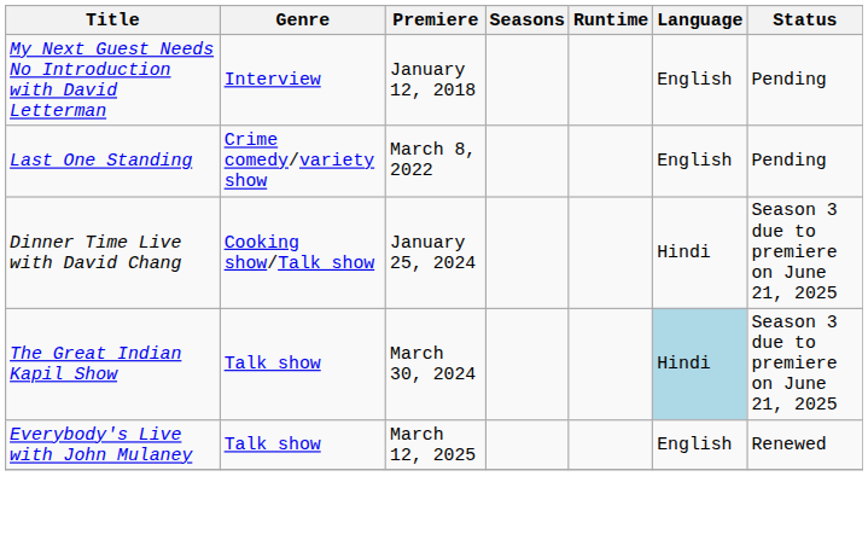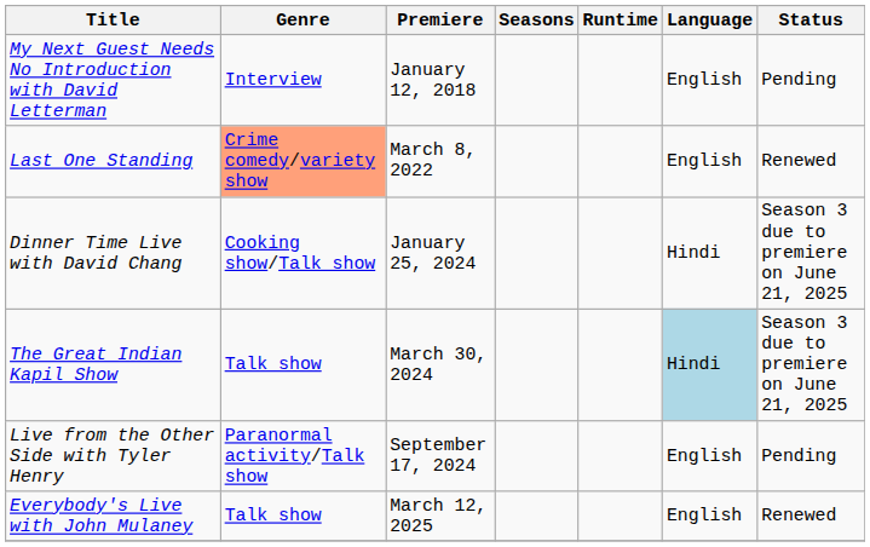Last One Standing | Genre: no background -> lightsalmon background
Last One Standing | Status: Pending -> Renewed
+ row: Live from the Other Side with Tyler Henry | Paranormal activity/Talk show | September 17, 2024 | English | Pending
